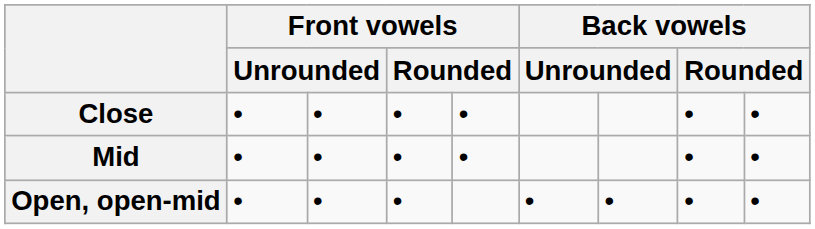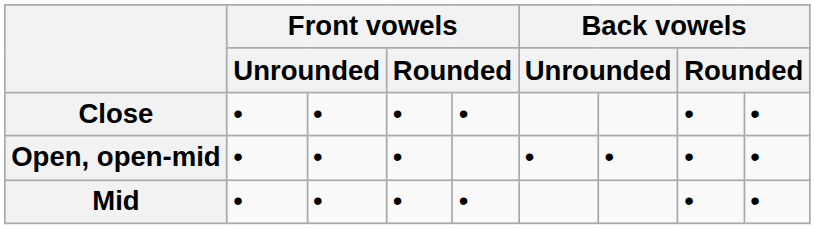rows swapped: Mid <-> Open, open-mid
